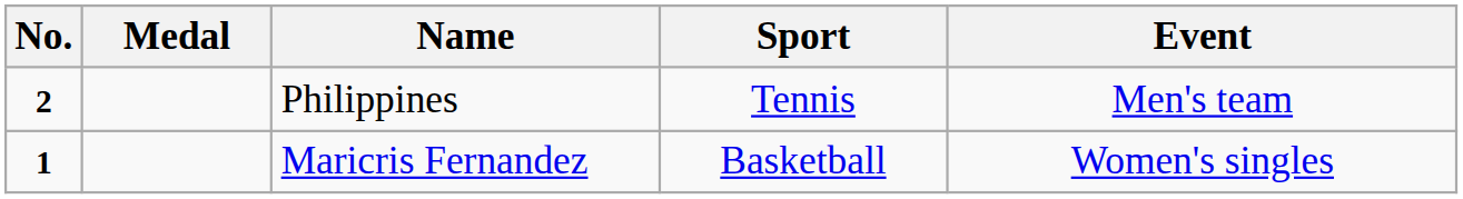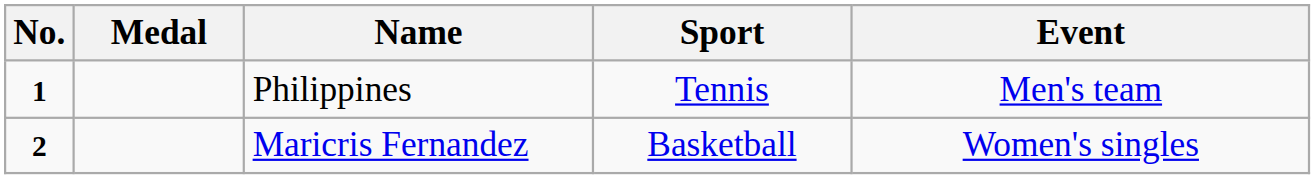Philippines | No.: 2 -> 1
Maricris Fernandez | No.: 1 -> 2
